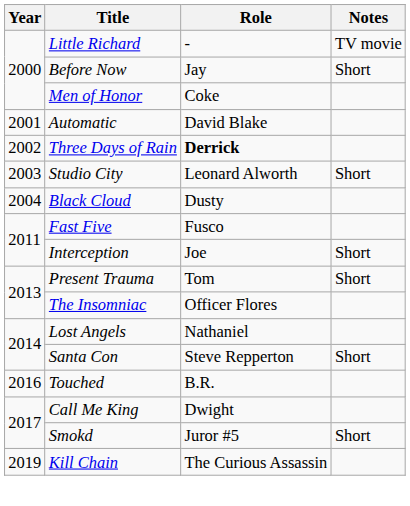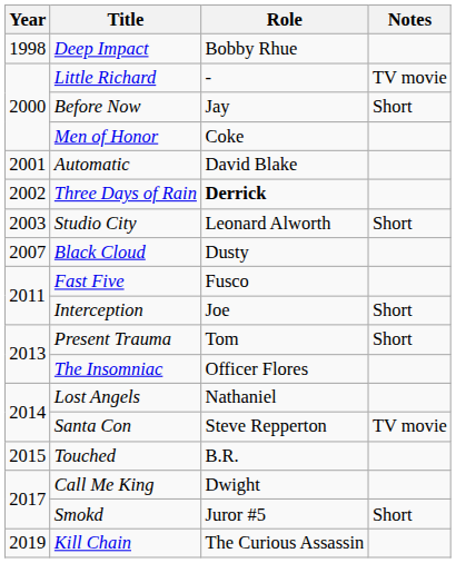+ row: 1998 | Deep Impact | Bobby Rhue
Black Cloud | Year: 2004 -> 2007
Santa Con | Notes: Short -> TV movie
Touched | Year: 2016 -> 2015
